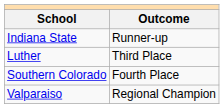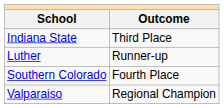Indiana State | Outcome: Runner-up -> Third Place
Luther | Outcome: Third Place -> Runner-up
